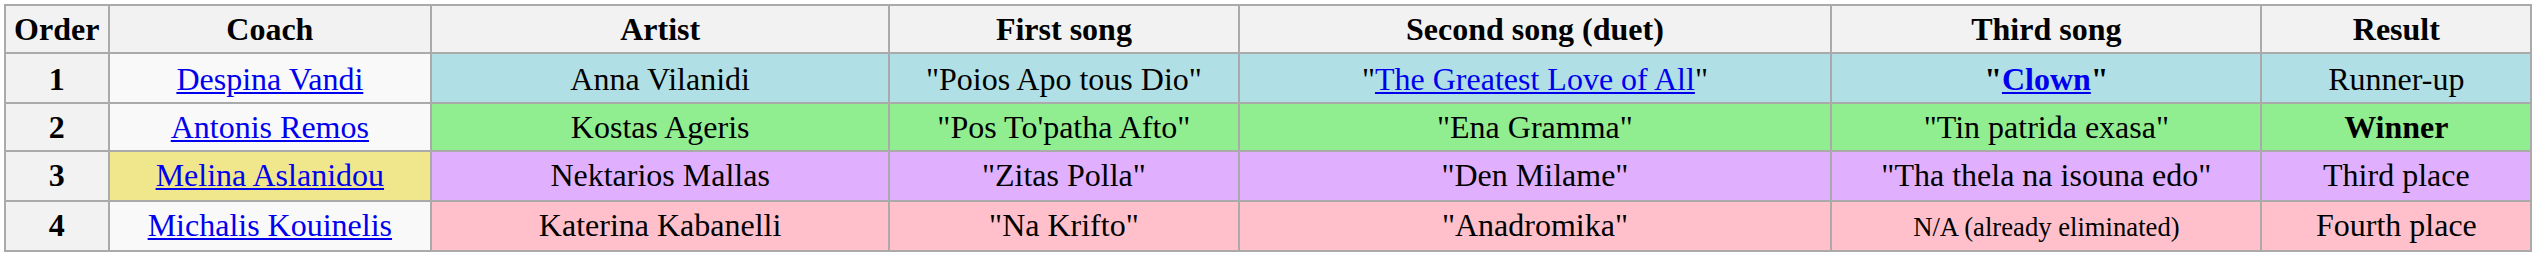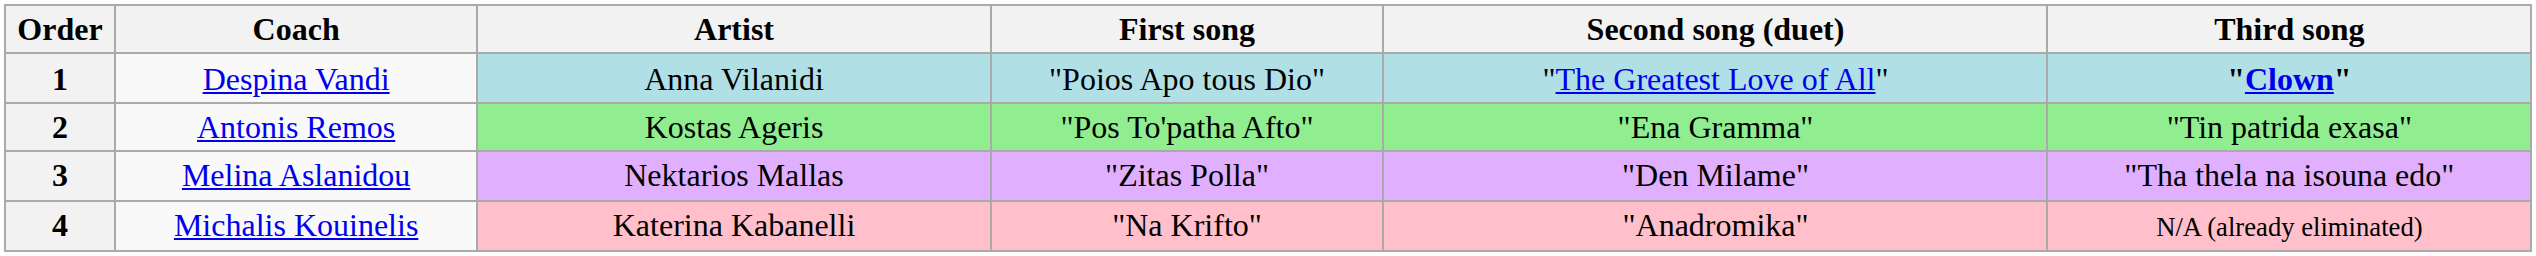- column: Result | Runner-up | Winner | Third place | Fourth place
3 | Coach: khaki background -> no background
